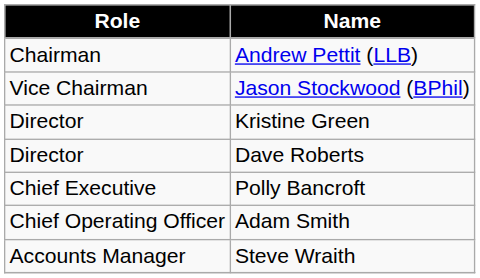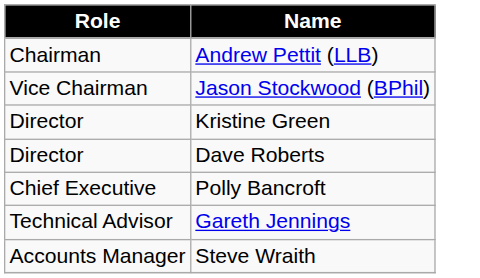+ row: Technical Advisor | Gareth Jennings
- row: Chief Operating Officer | Adam Smith
